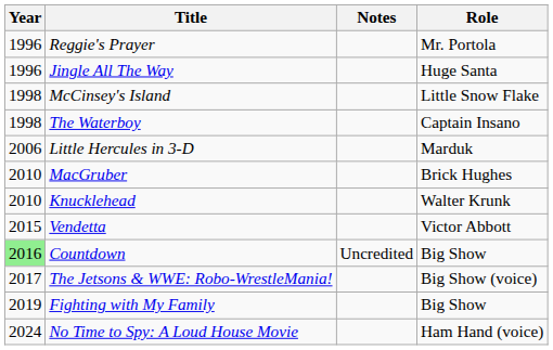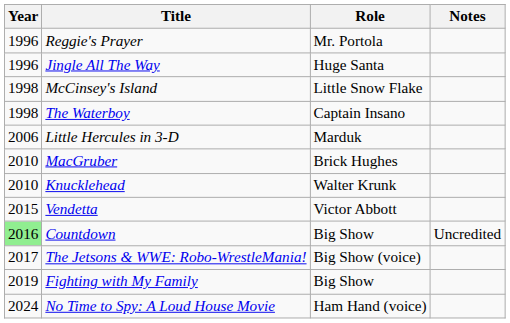columns swapped: Role <-> Notes
